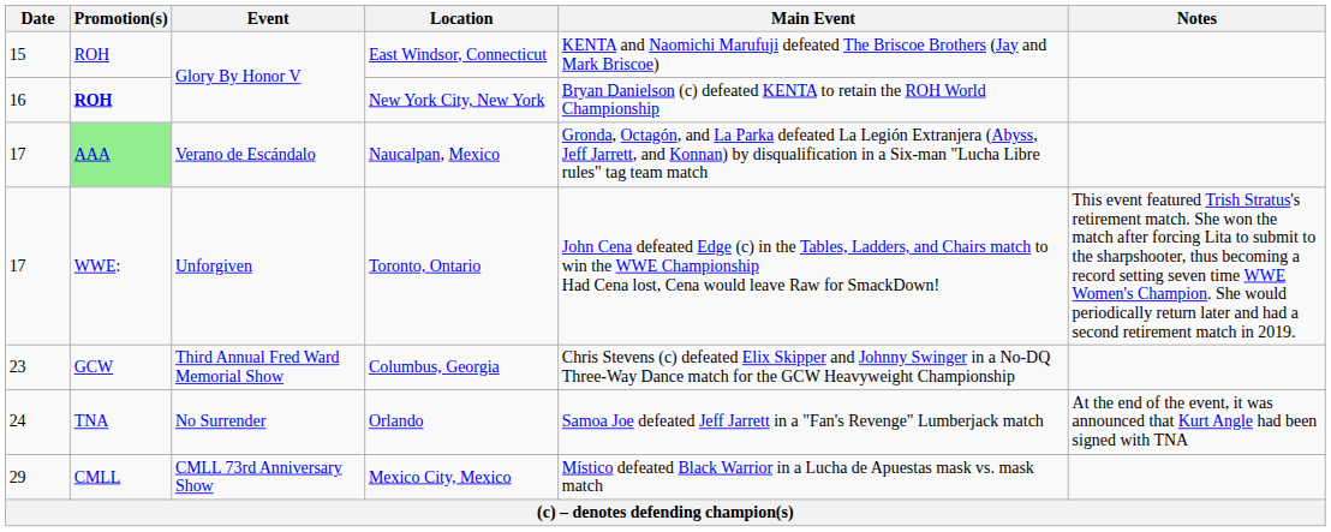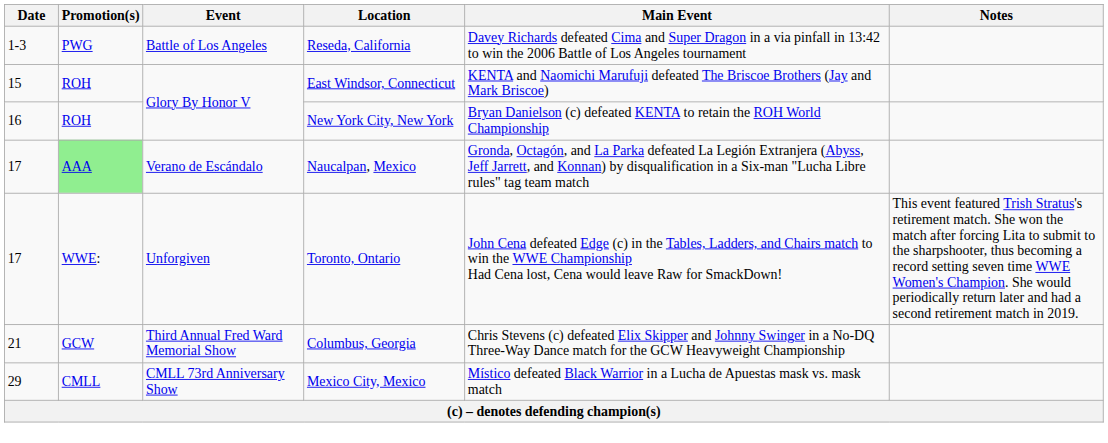+ row: 1-3 | PWG | Battle of Los Angeles | Reseda, California | Davey Richards defeated Cima and Super Dragon in a via pinfall in 13:42 to win the 2006 Battle of Los Angeles tournament
New York City, New York | Promotion(s): bold -> normal
Columbus, Georgia | Date: 23 -> 21
- row: 24 | TNA | No Surrender | Orlando | Samoa Joe defeated Jeff Jarrett in a "Fan's Revenge" Lumberjack match | At the end of the event, it was announced that Kurt Angle had been signed with TNA
